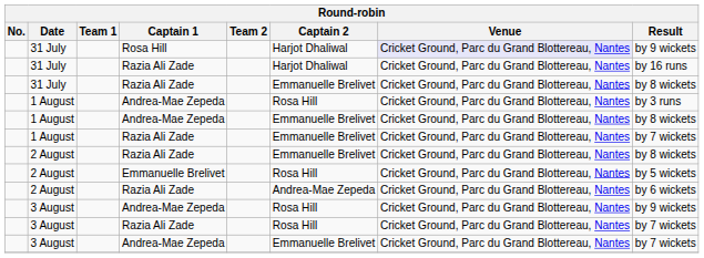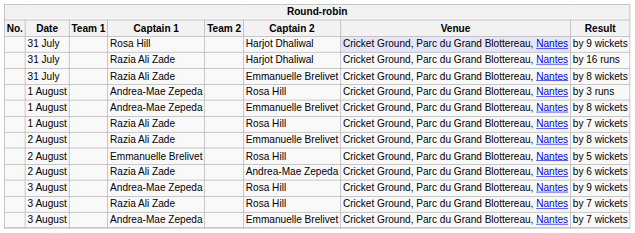1 August / Razia Ali Zade | Captain 2: Emmanuelle Brelivet -> Rosa Hill
